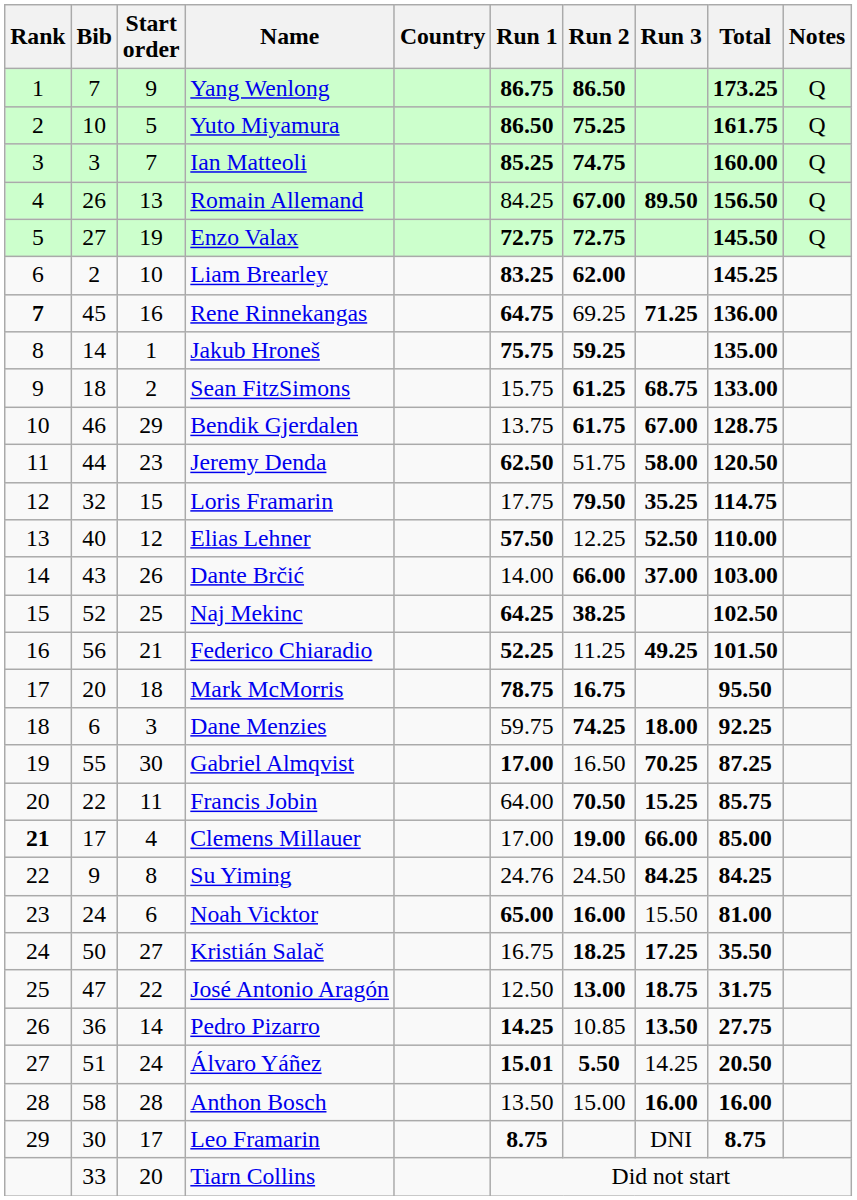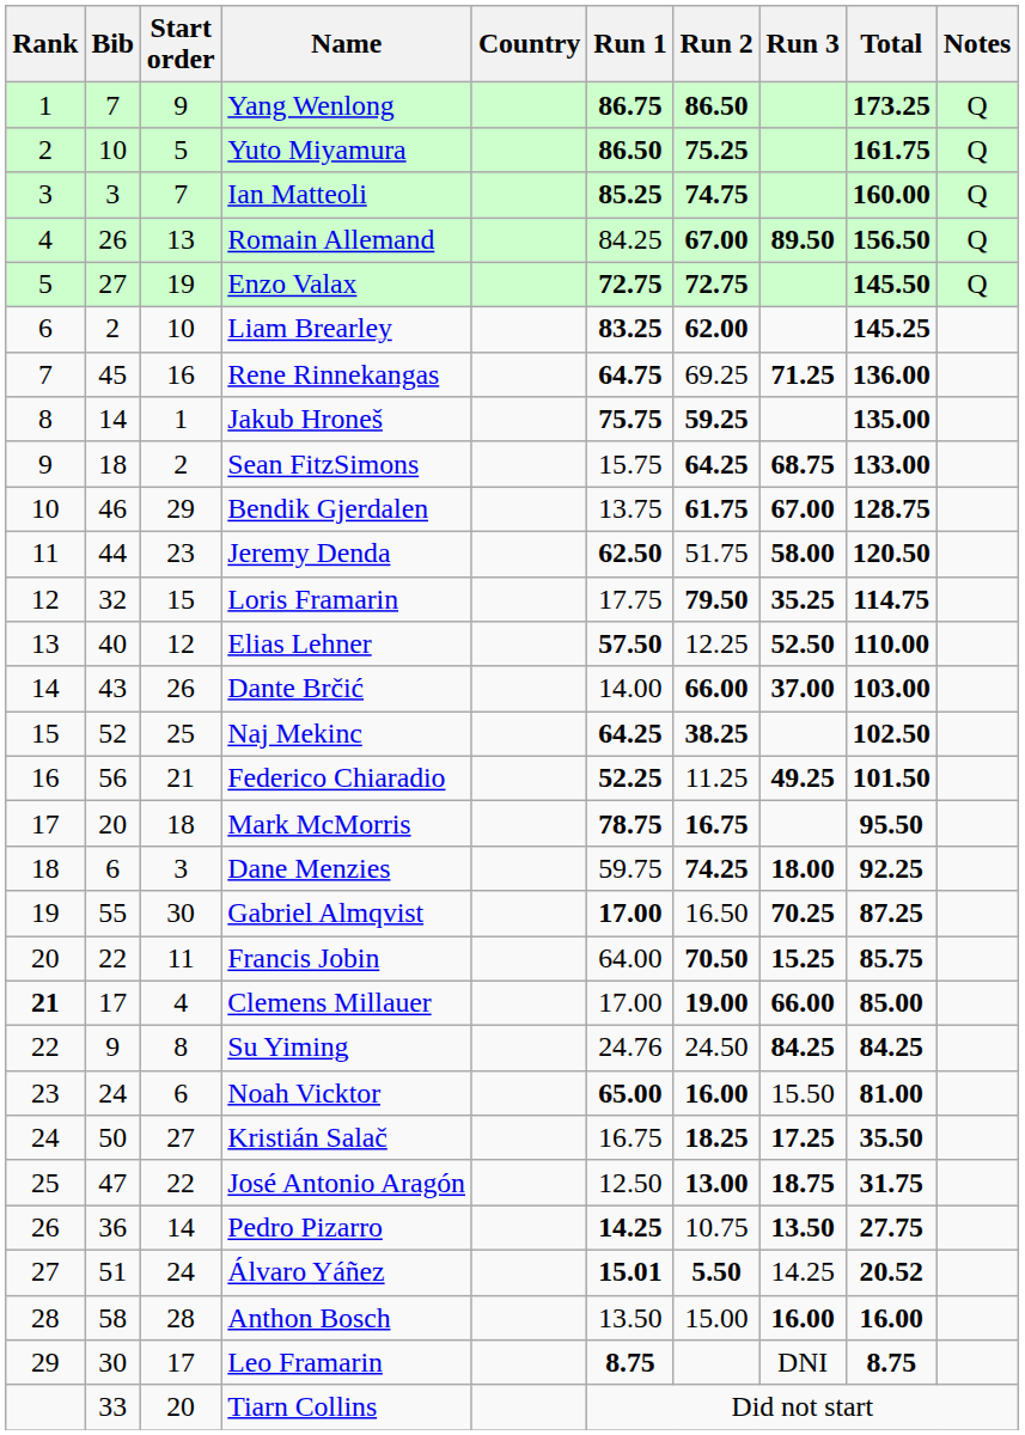Rene Rinnekangas | Rank: bold -> normal
Sean FitzSimons | Run 2: 61.25 -> 64.25
Pedro Pizarro | Run 2: 10.85 -> 10.75
Álvaro Yáñez | Total: 20.50 -> 20.52
